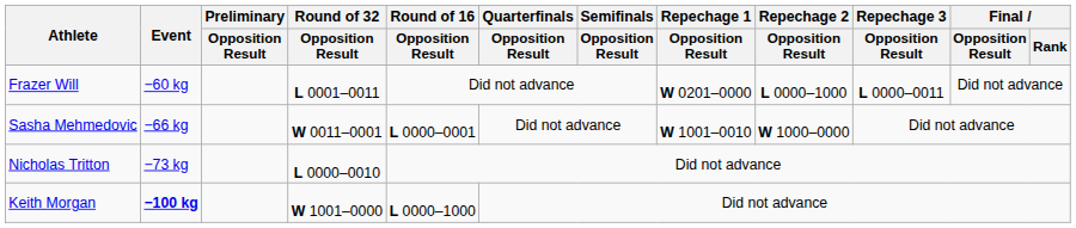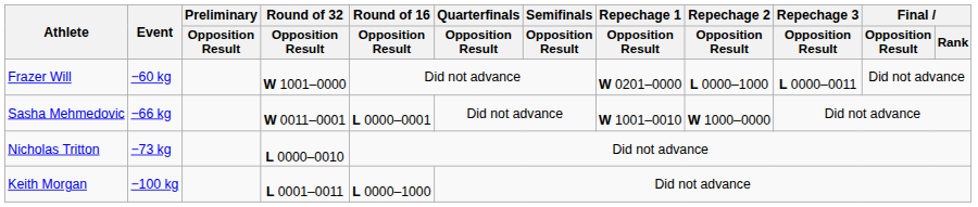Frazer Will | Round of 32 / Opposition Result: L 0001–0011 -> W 1001–0000
Keith Morgan | Event: bold -> normal
Keith Morgan | Round of 32 / Opposition Result: W 1001–0000 -> L 0001–0011
